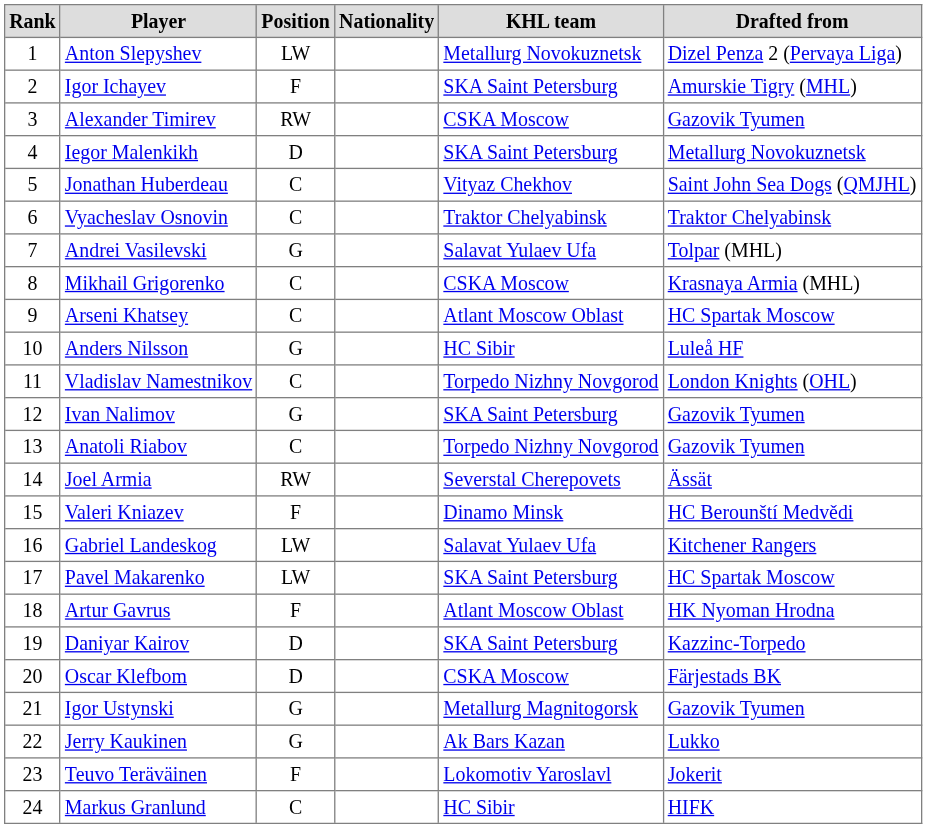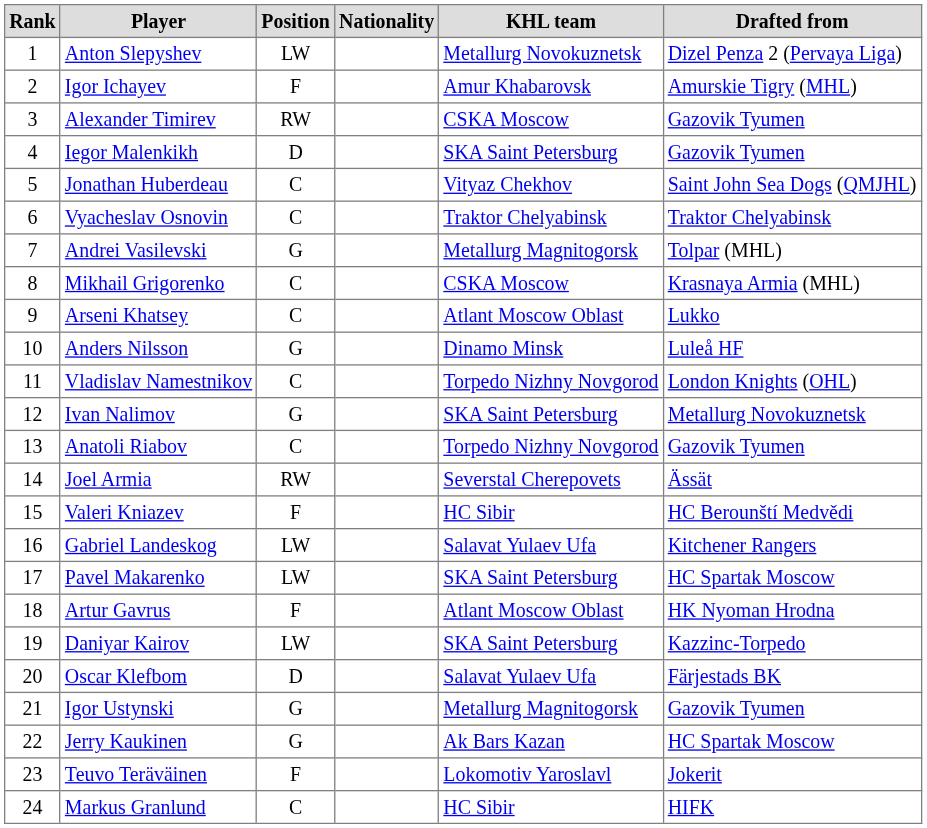Igor Ichayev | KHL team: SKA Saint Petersburg -> Amur Khabarovsk
Iegor Malenkikh | Drafted from: Metallurg Novokuznetsk -> Gazovik Tyumen
Andrei Vasilevski | KHL team: Salavat Yulaev Ufa -> Metallurg Magnitogorsk
Arseni Khatsey | Drafted from: HC Spartak Moscow -> Lukko
Anders Nilsson | KHL team: HC Sibir -> Dinamo Minsk
Ivan Nalimov | Drafted from: Gazovik Tyumen -> Metallurg Novokuznetsk
Valeri Kniazev | KHL team: Dinamo Minsk -> HC Sibir
Daniyar Kairov | Position: D -> LW
Oscar Klefbom | KHL team: CSKA Moscow -> Salavat Yulaev Ufa
Jerry Kaukinen | Drafted from: Lukko -> HC Spartak Moscow
